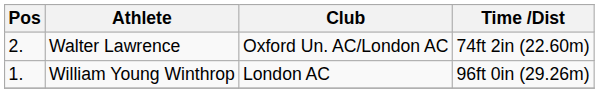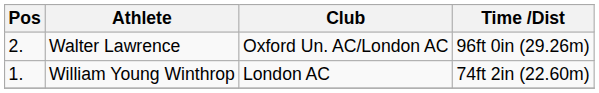Walter Lawrence | Time /Dist: 74ft 2in (22.60m) -> 96ft 0in (29.26m)
William Young Winthrop | Time /Dist: 96ft 0in (29.26m) -> 74ft 2in (22.60m)
